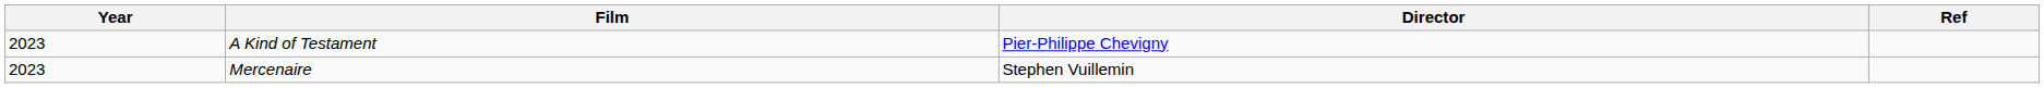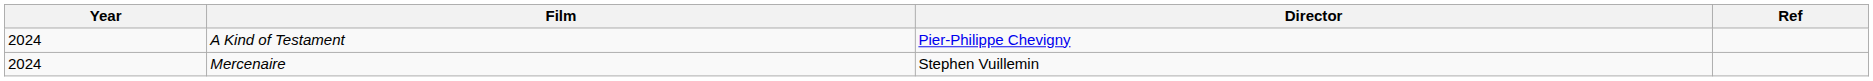A Kind of Testament | Year: 2023 -> 2024
Mercenaire | Year: 2023 -> 2024
